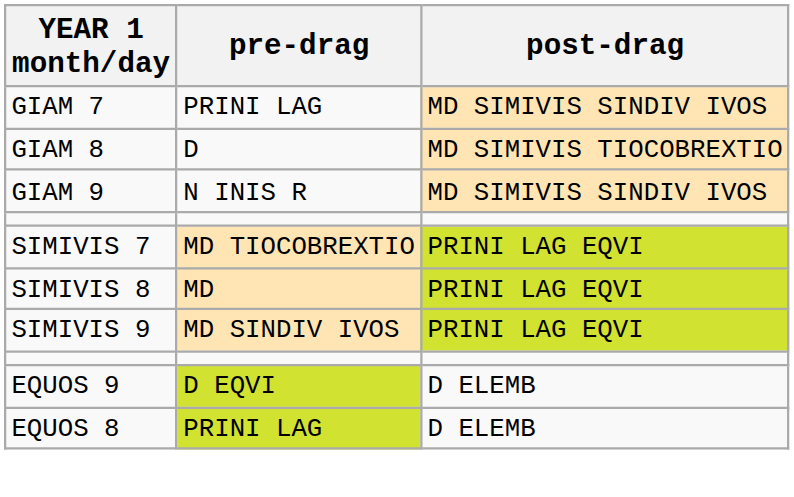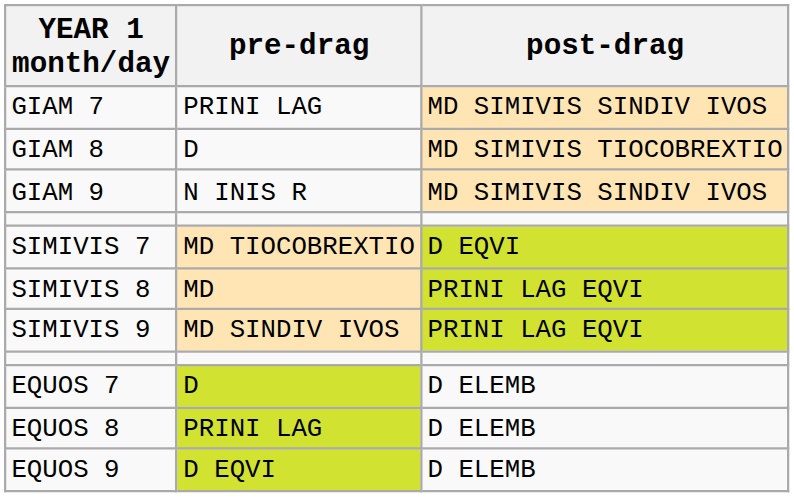SIMIVIS 7 | post-drag: PRINI LAG EQVI -> D EQVI
+ row: EQUOS 7 | D | D ELEMB
rows swapped: EQUOS 8 <-> EQUOS 9
